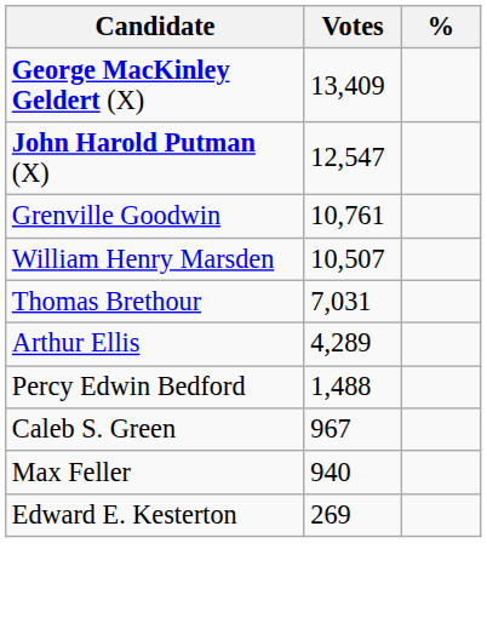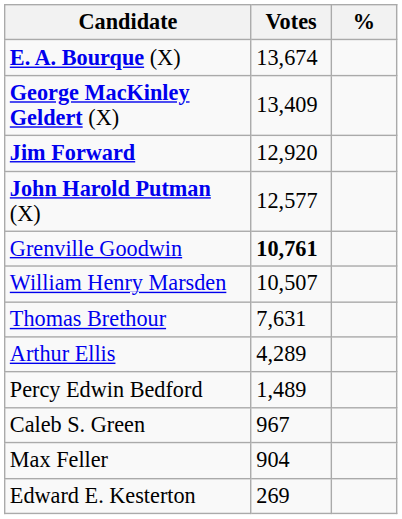+ row: E. A. Bourque (X) | 13,674
+ row: Jim Forward | 12,920
John Harold Putman (X) | Votes: 12,547 -> 12,577
Grenville Goodwin | Votes: normal -> bold
Thomas Brethour | Votes: 7,031 -> 7,631
Percy Edwin Bedford | Votes: 1,488 -> 1,489
Max Feller | Votes: 940 -> 904
